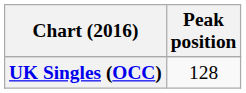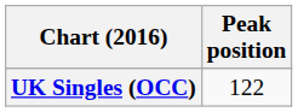UK Singles (OCC) | Peak position: 128 -> 122
